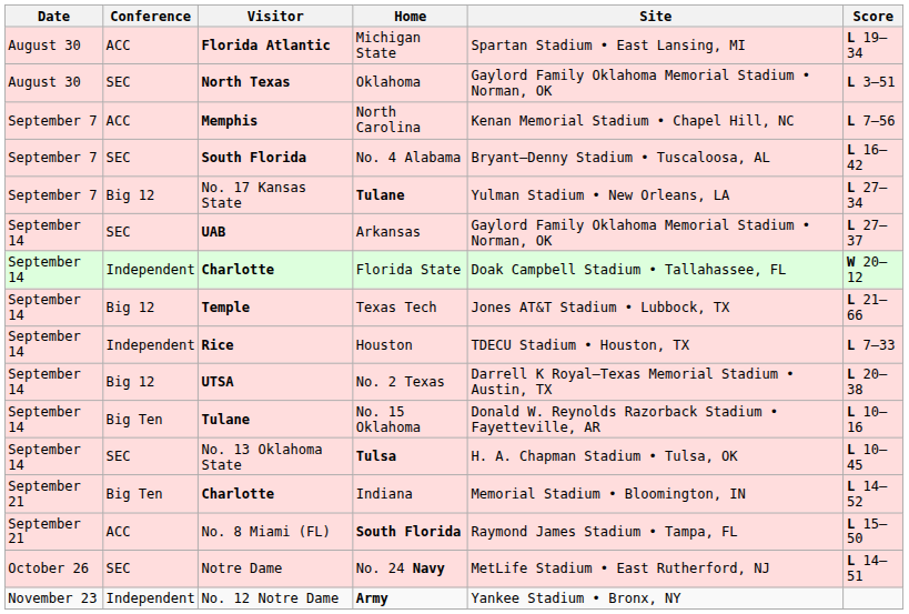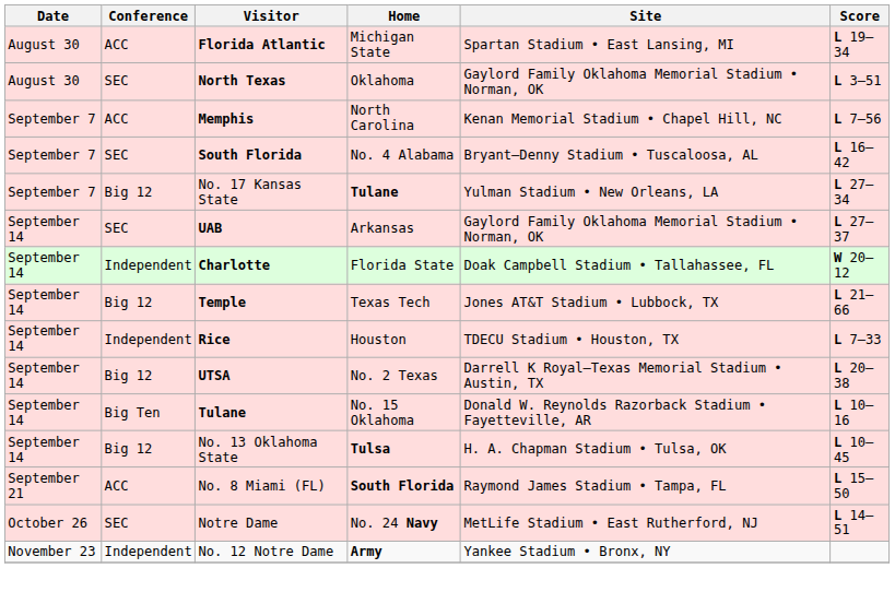Tulsa | Conference: SEC -> Big 12
- row: September 21 | Big Ten | Charlotte | Indiana | Memorial Stadium • Bloomington, IN | L 14–52
